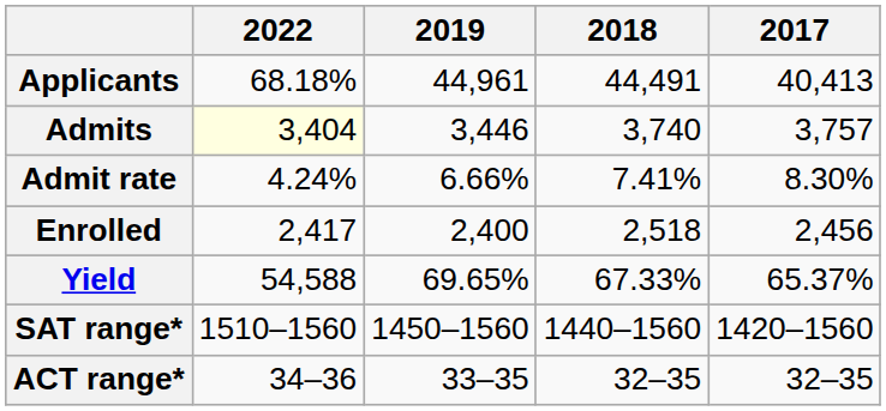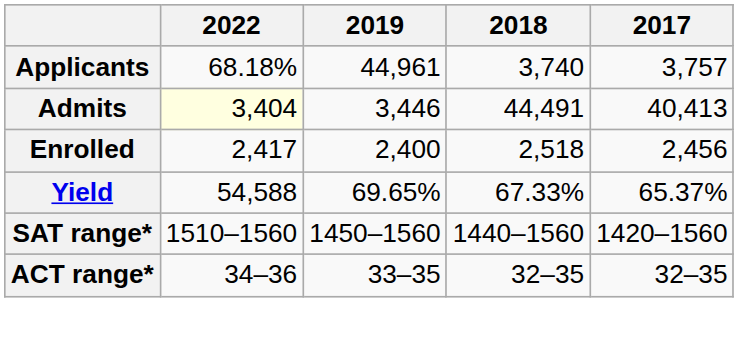Applicants | 2018: 44,491 -> 3,740
Applicants | 2017: 40,413 -> 3,757
Admits | 2018: 3,740 -> 44,491
Admits | 2017: 3,757 -> 40,413
- row: Admit rate | 4.24% | 6.66% | 7.41% | 8.30%
